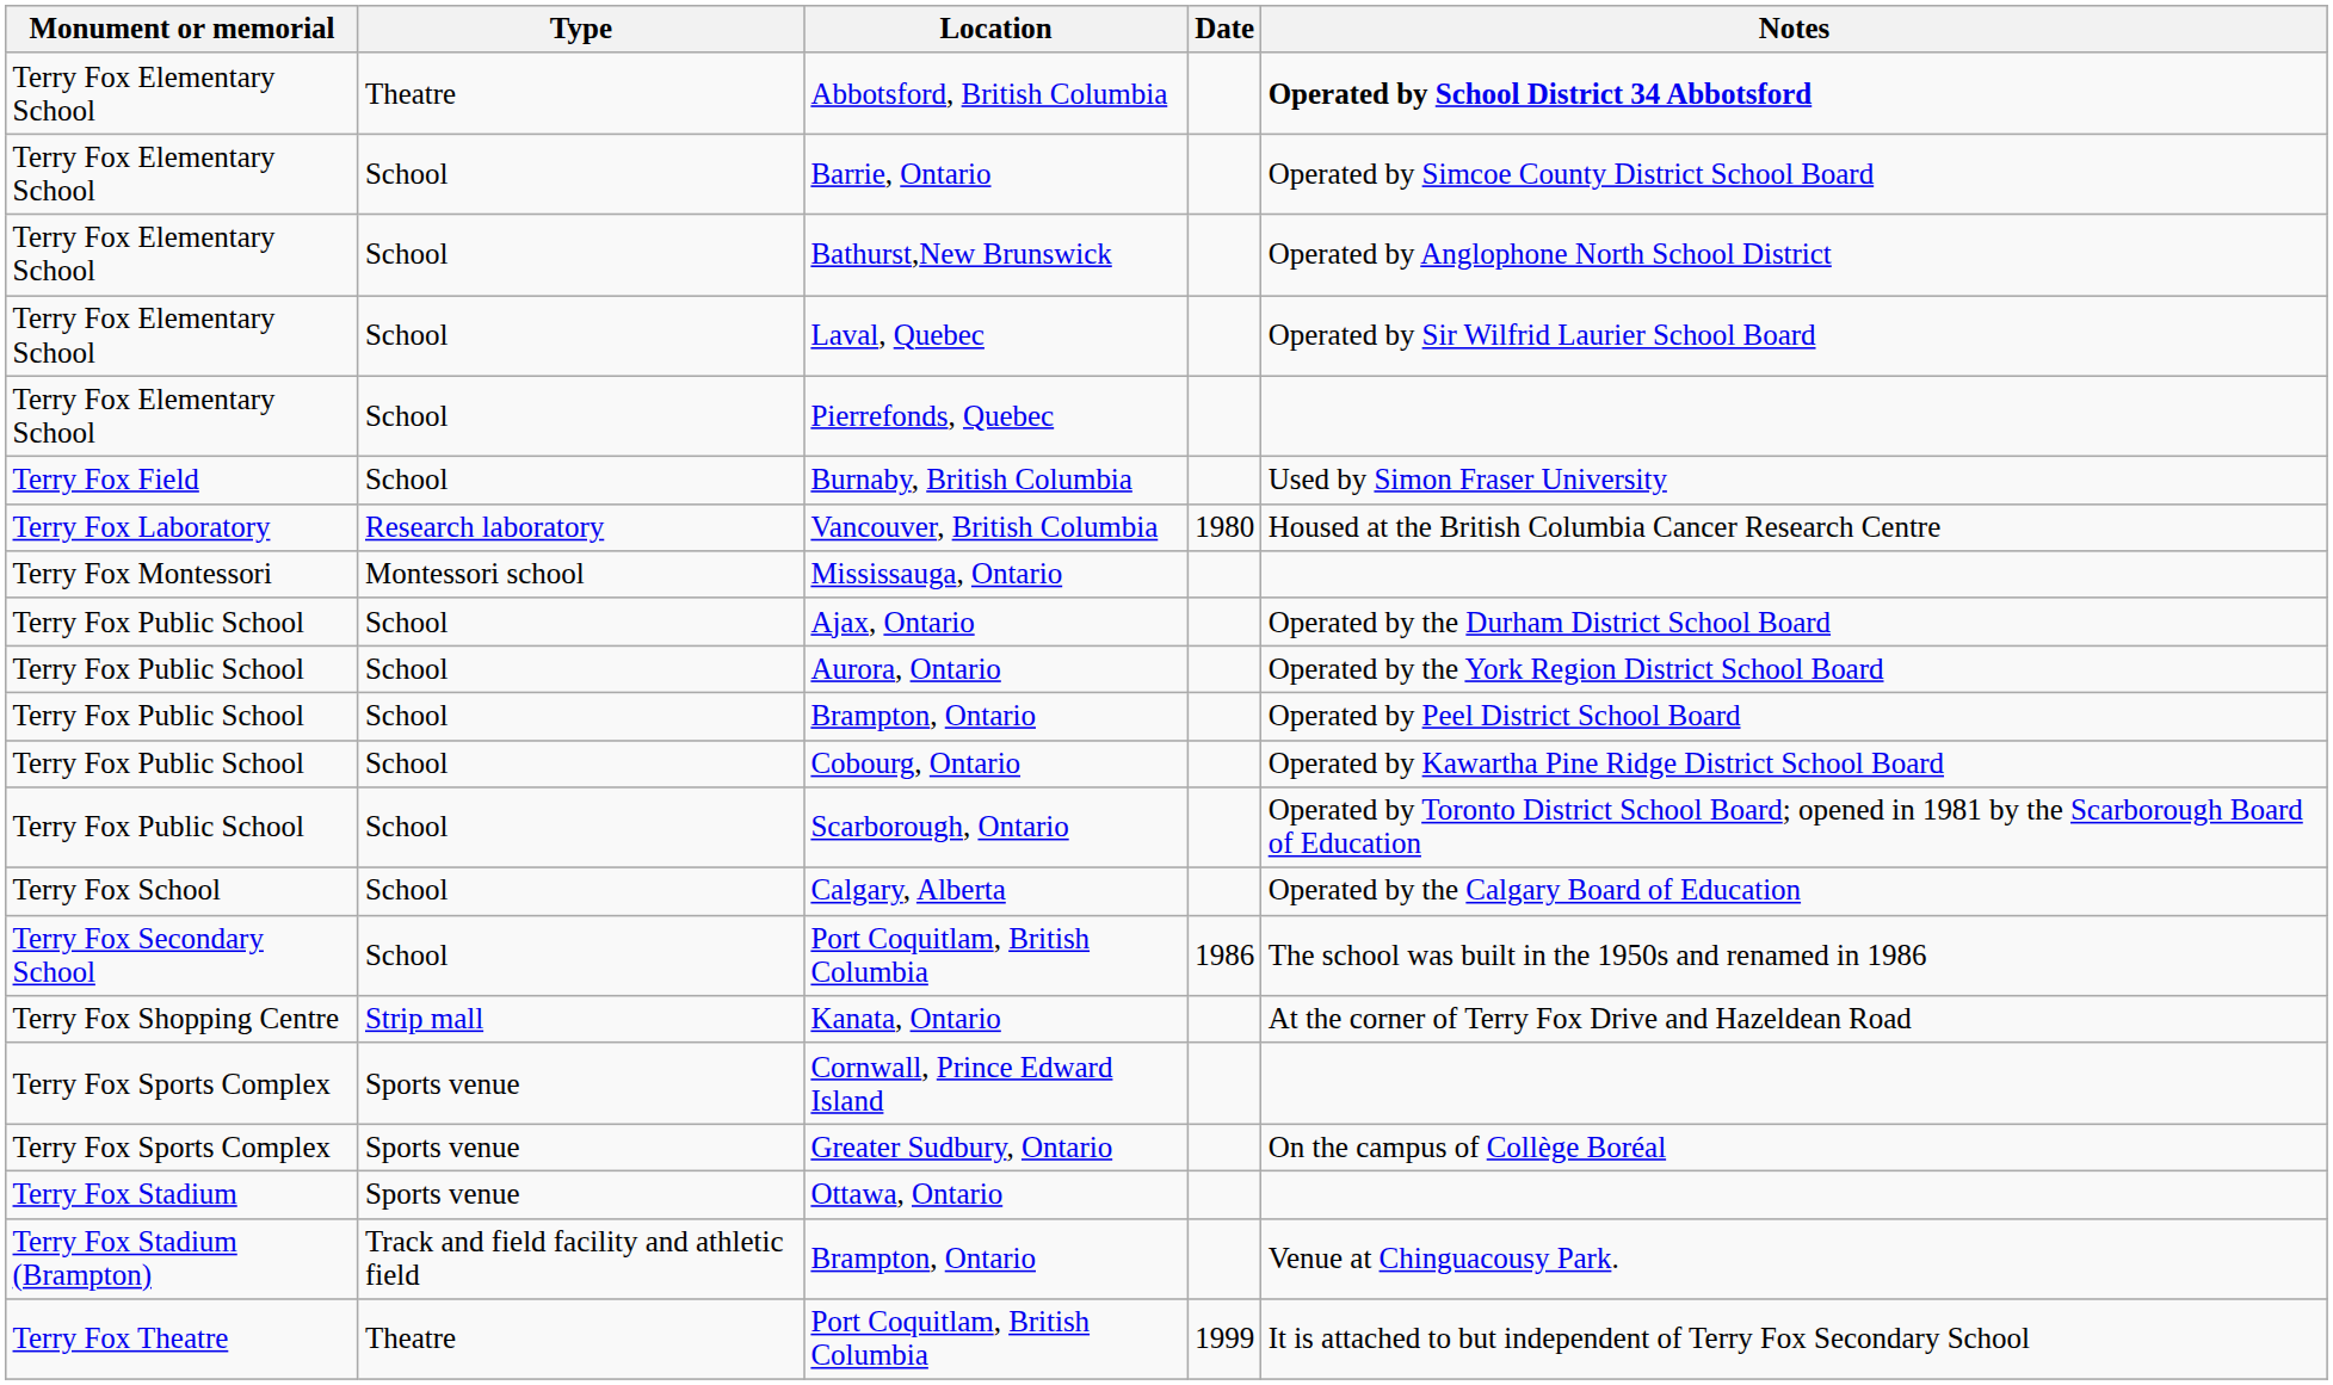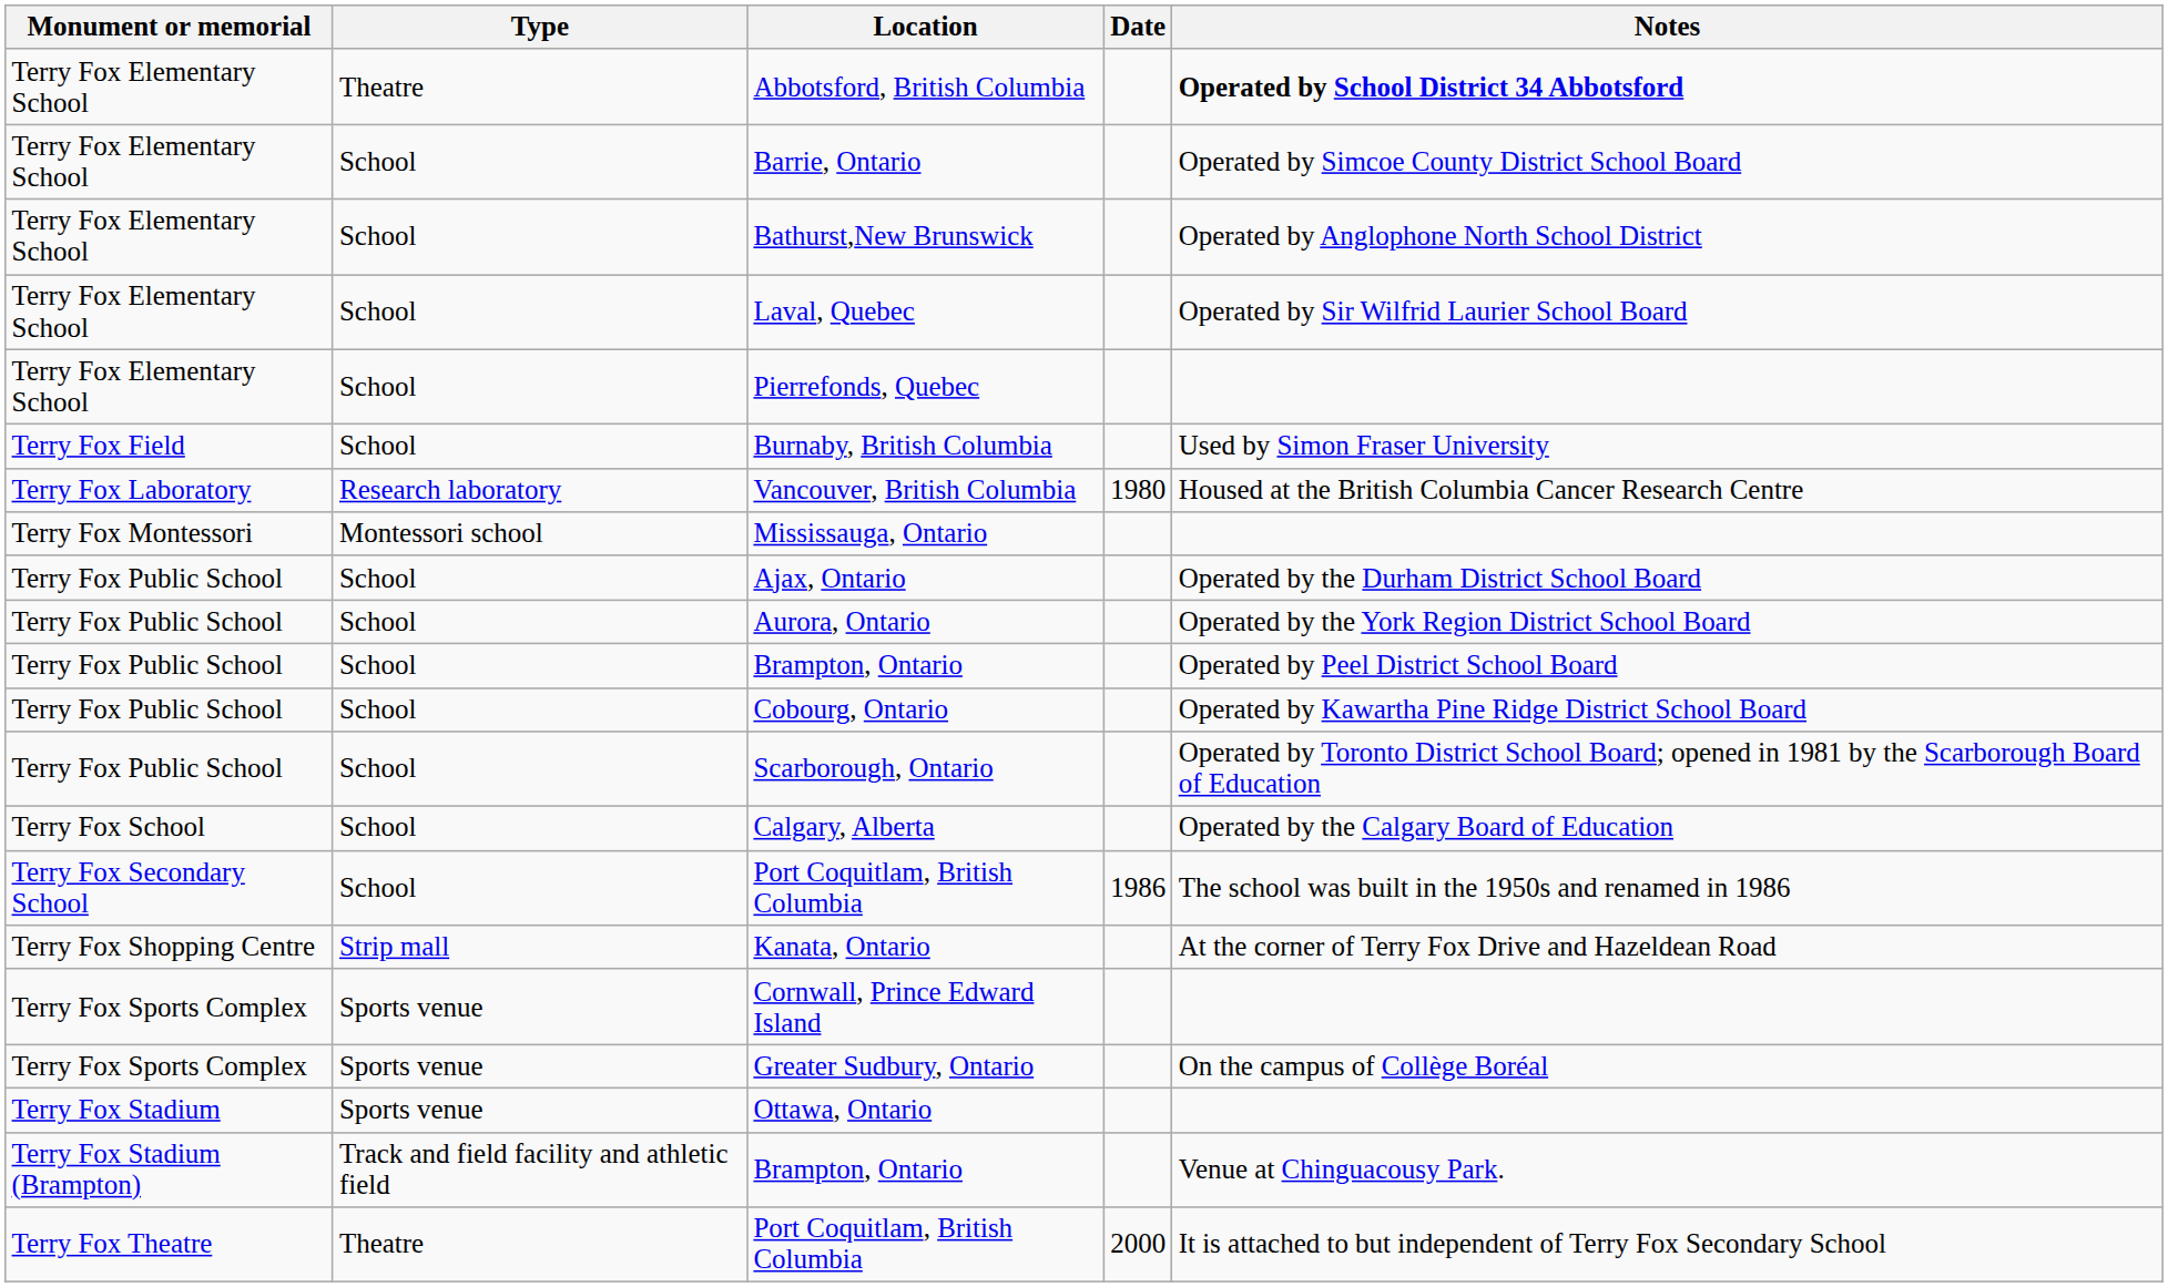Terry Fox Theatre / Port Coquitlam, British Columbia | Date: 1999 -> 2000
